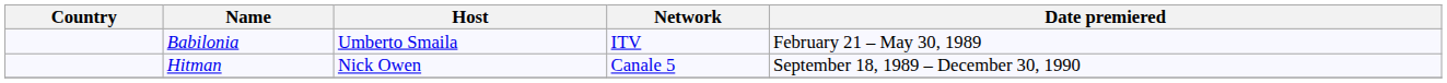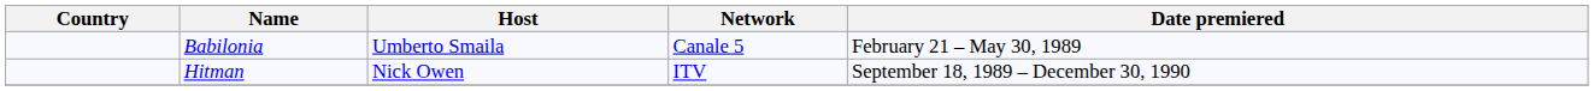Babilonia | Network: ITV -> Canale 5
Hitman | Network: Canale 5 -> ITV
